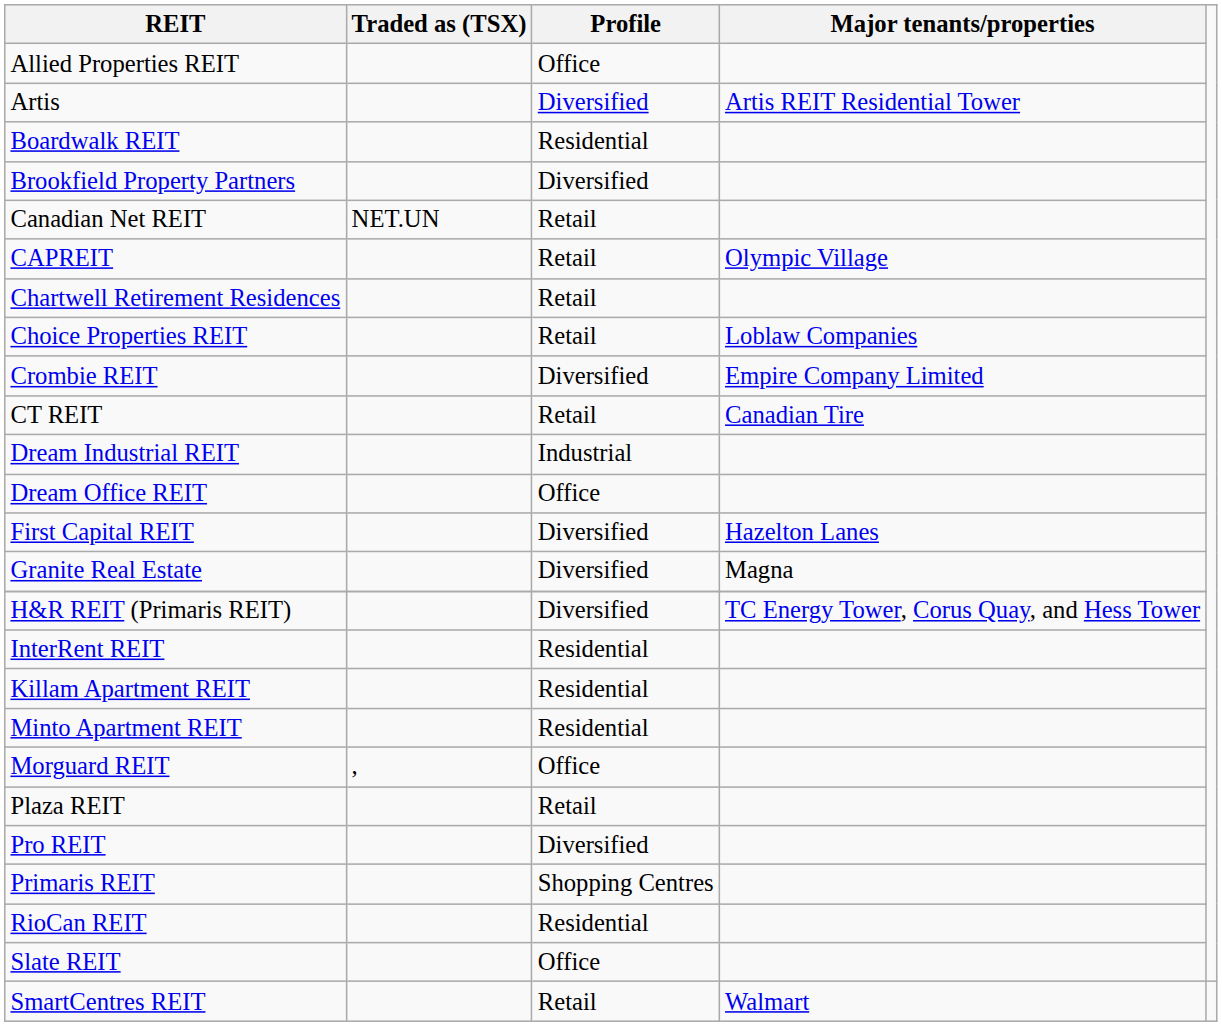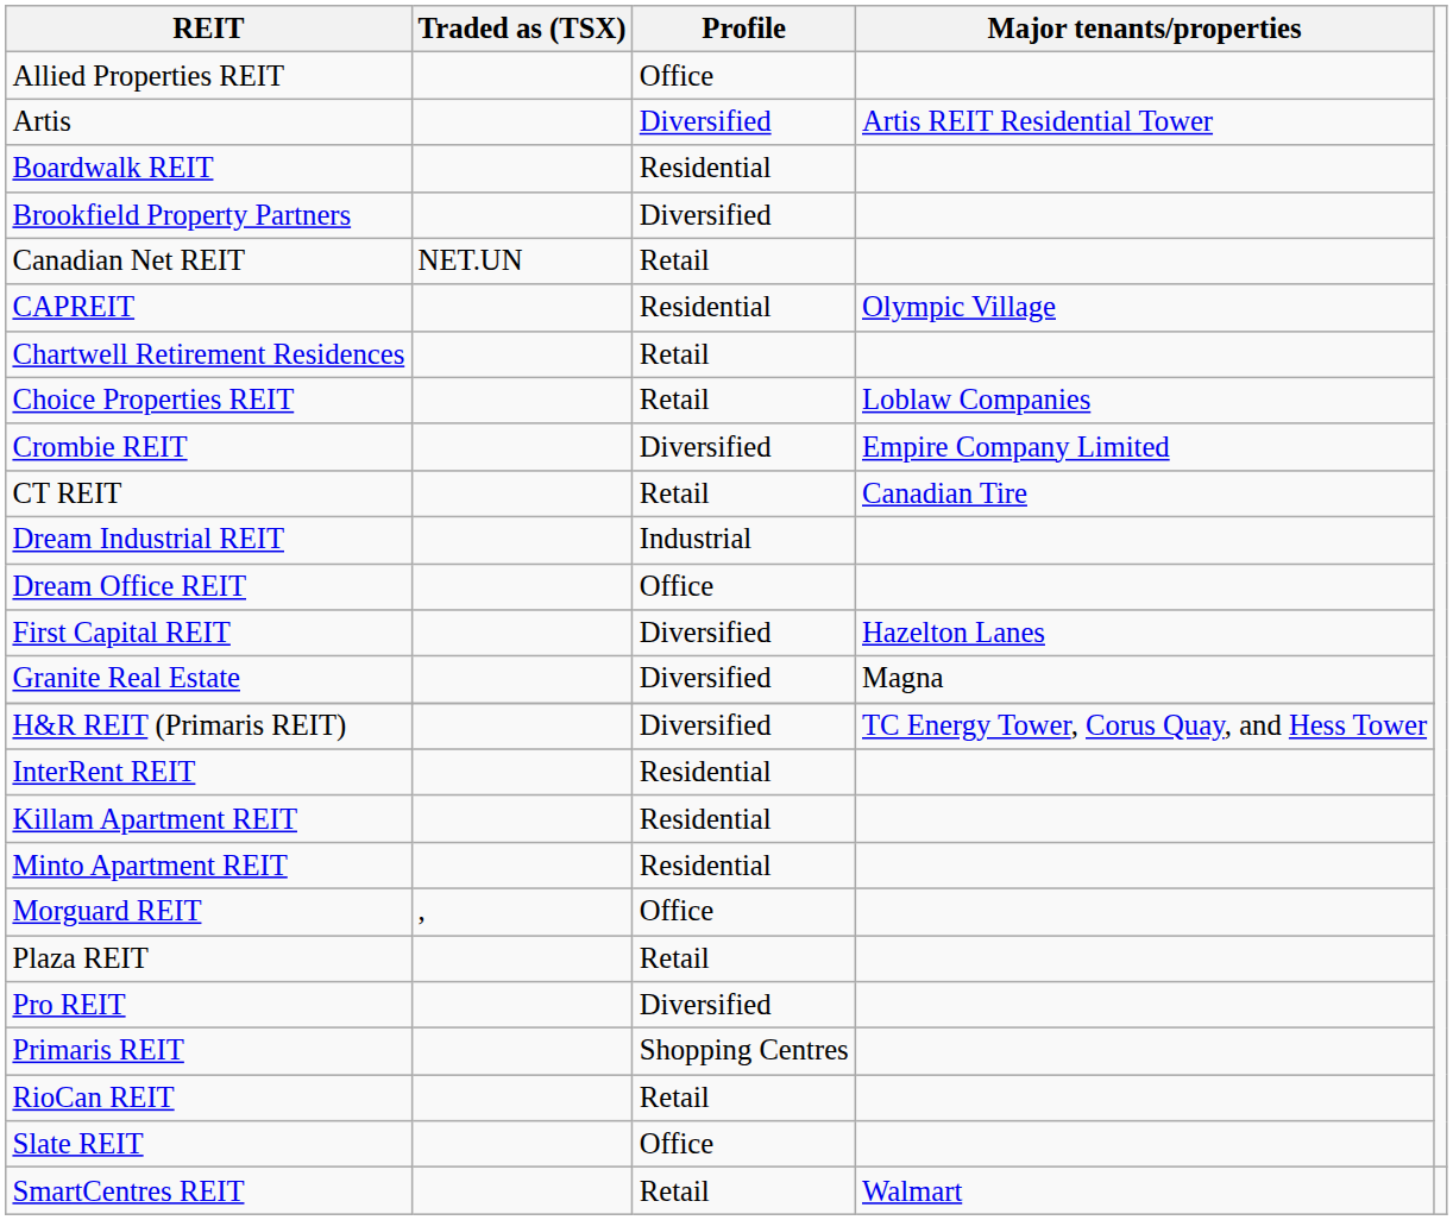CAPREIT | Profile: Retail -> Residential
RioCan REIT | Profile: Residential -> Retail
